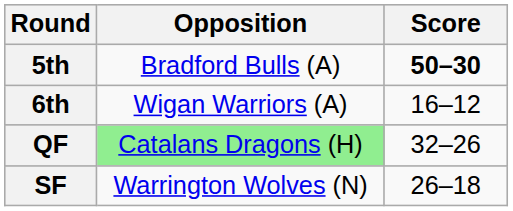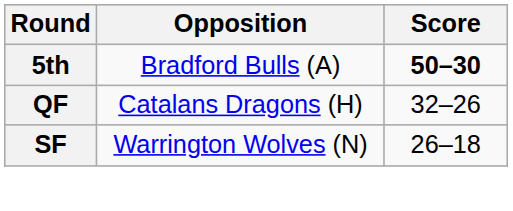- row: 6th | Wigan Warriors (A) | 16–12
QF | Opposition: lightgreen background -> no background
